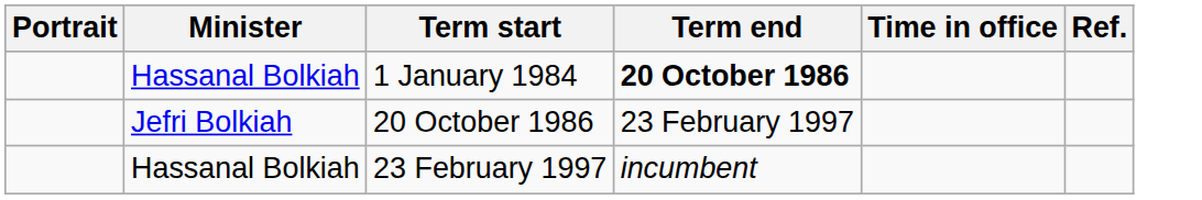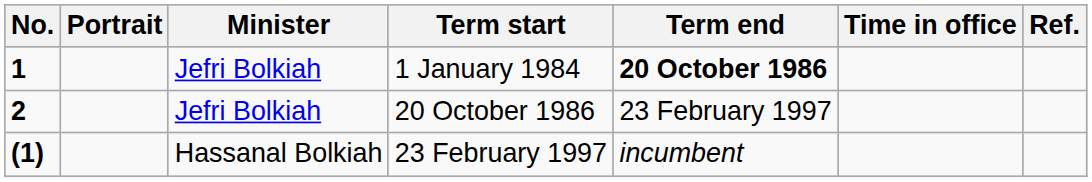+ column: No. | 1 | 2 | (1)
1 January 1984 | Minister: Hassanal Bolkiah -> Jefri Bolkiah
